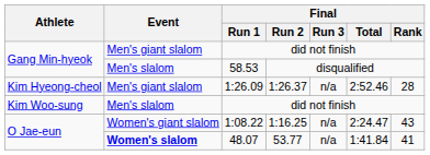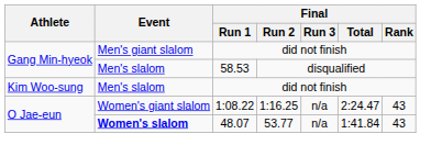- row: Kim Hyeong-cheol | Men's giant slalom | 1:26.09 | 1:26.37 | n/a | 2:52.46 | 28
48.07 | Final / Rank: 41 -> 43
